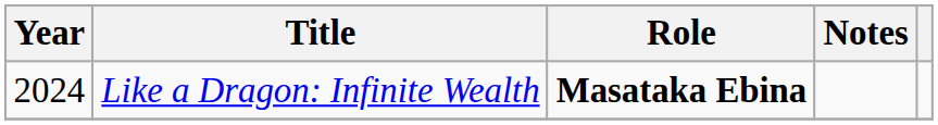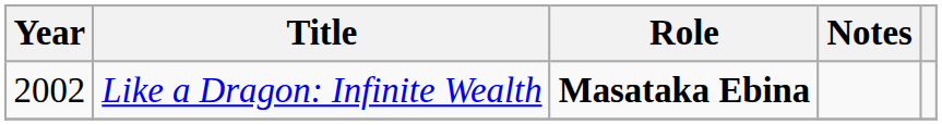Like a Dragon: Infinite Wealth | Year: 2024 -> 2002
